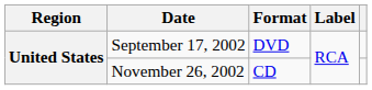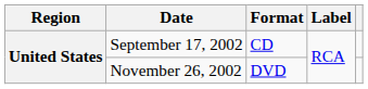September 17, 2002 | Format: DVD -> CD
November 26, 2002 | Format: CD -> DVD
